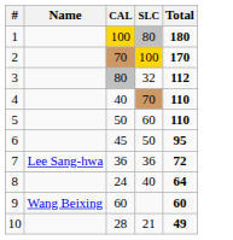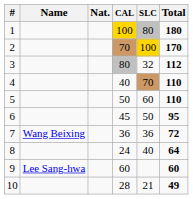+ column: Nat.
7 | Name: Lee Sang-hwa -> Wang Beixing
9 | Name: Wang Beixing -> Lee Sang-hwa
